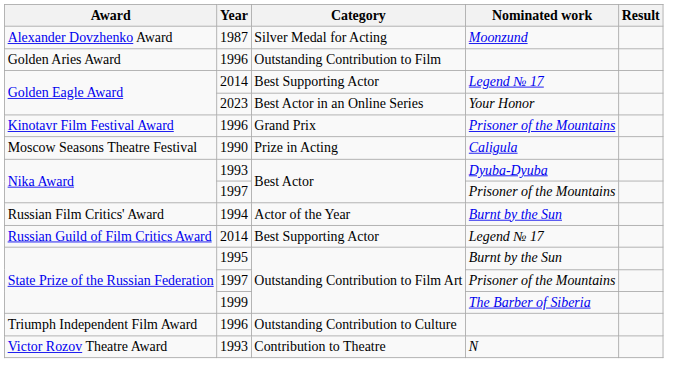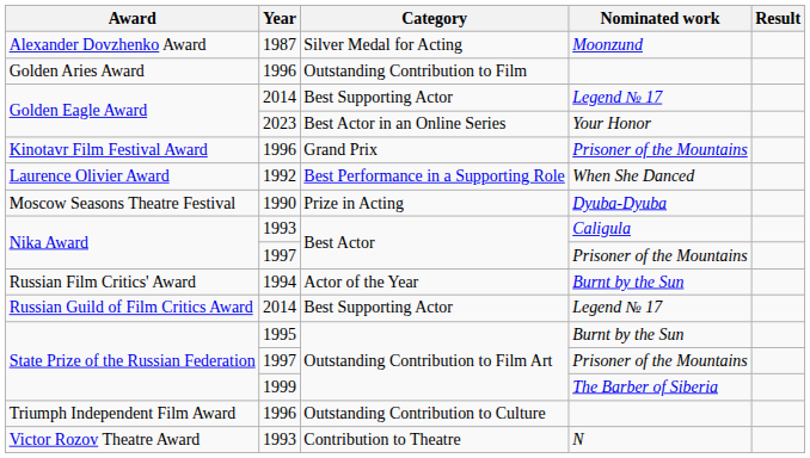+ row: Laurence Olivier Award | 1992 | Best Performance in a Supporting Role | When She Danced
Moscow Seasons Theatre Festival | Nominated work: Caligula -> Dyuba-Dyuba
Nika Award / 1993 | Nominated work: Dyuba-Dyuba -> Caligula
